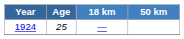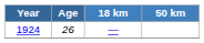1924 | Age: 25 -> 26
